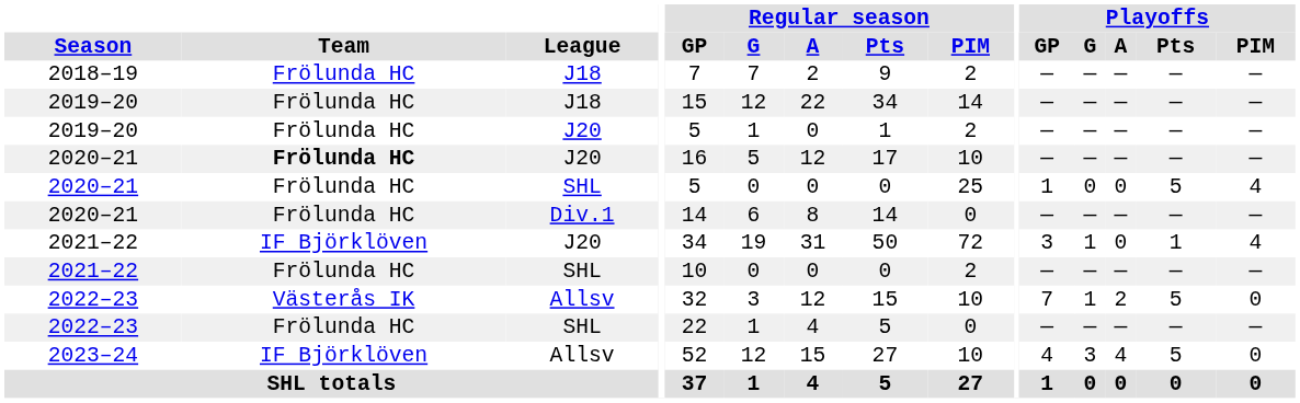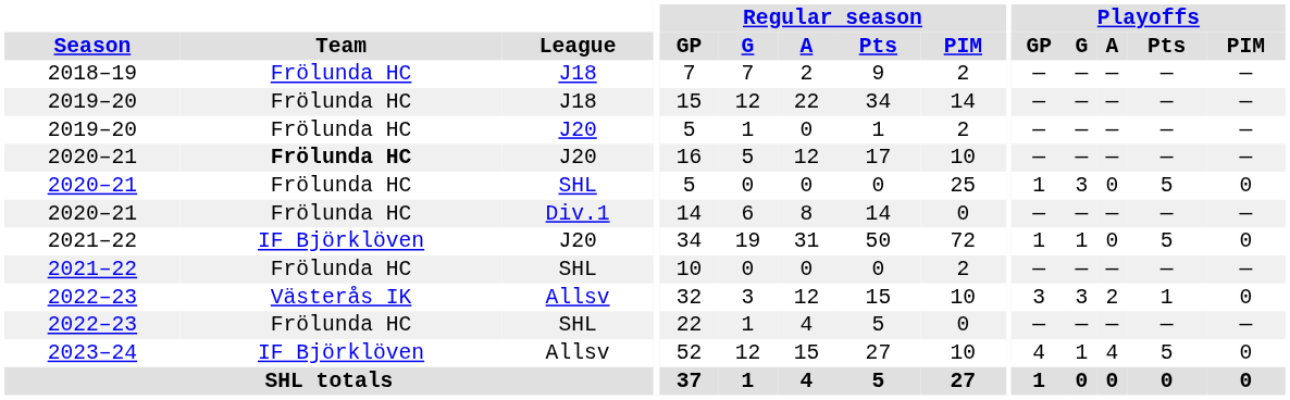2020–21 / SHL | Playoffs / G: 0 -> 3
2020–21 / SHL | Playoffs / PIM: 4 -> 0
2021–22 / J20 | Playoffs / GP: 3 -> 1
2021–22 / J20 | Playoffs / Pts: 1 -> 5
2021–22 / J20 | Playoffs / PIM: 4 -> 0
2022–23 / Allsv | Playoffs / GP: 7 -> 3
2022–23 / Allsv | Playoffs / G: 1 -> 3
2022–23 / Allsv | Playoffs / Pts: 5 -> 1
2023–24 | Playoffs / G: 3 -> 1
